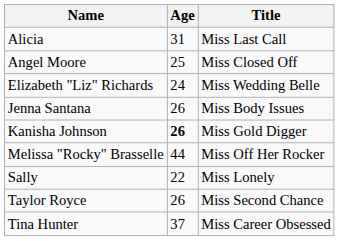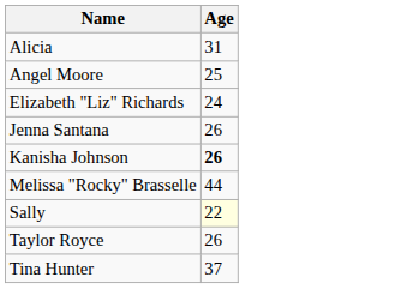- column: Title | Miss Last Call | Miss Closed Off | Miss Wedding Belle | Miss Body Issues | Miss Gold Digger | Miss Off Her Rocker | Miss Lonely | Miss Second Chance | Miss Career Obsessed
Sally | Age: no background -> lightyellow background
